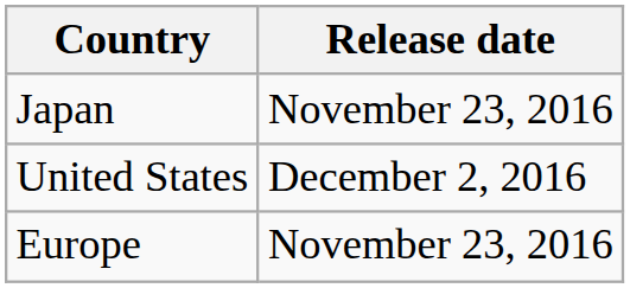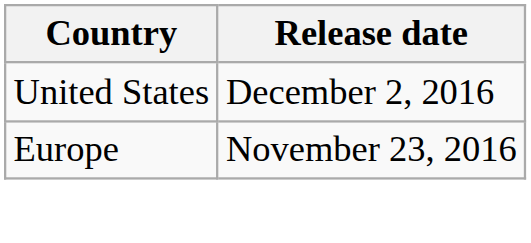- row: Japan | November 23, 2016
